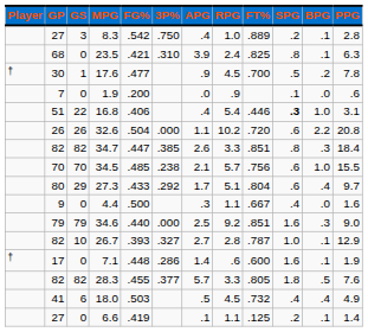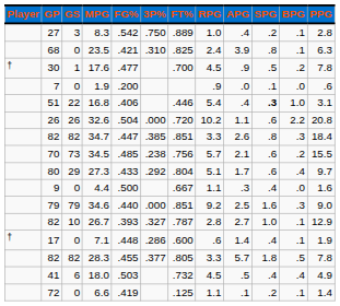columns swapped: FT% <-> APG
34.5 | GS: 70 -> 73
34.5 | BPG: 1.0 -> .2
7.1 | SPG: 1.6 -> .4
28.3 | PPG: 7.6 -> 7.8
6.6 | GP: 27 -> 72
